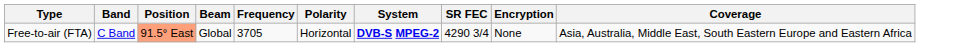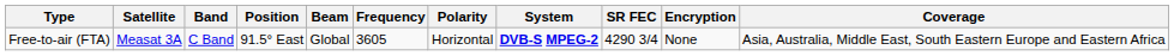+ column: Satellite | Measat 3A
Free-to-air (FTA) | Position: lightsalmon background -> no background
Free-to-air (FTA) | Frequency: 3705 -> 3605
